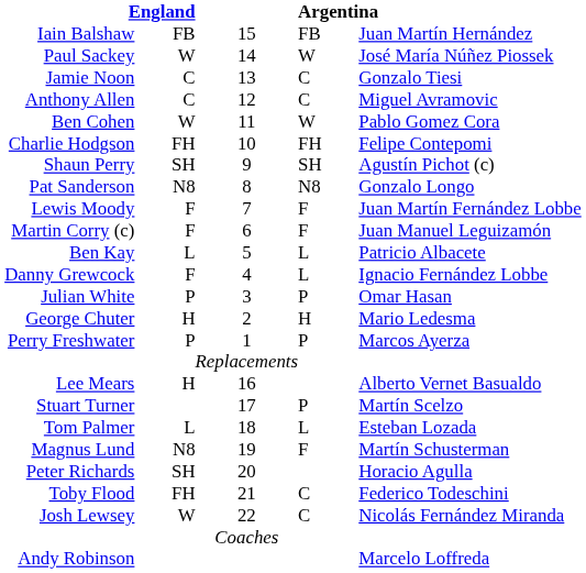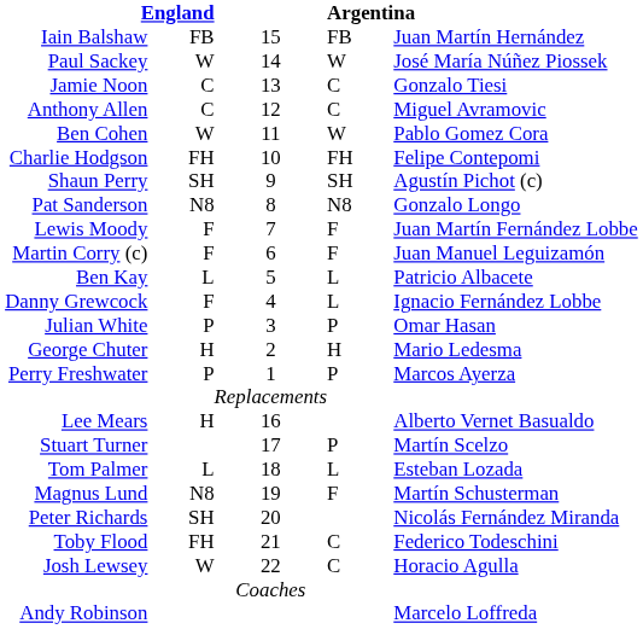Peter Richards | column 5: Horacio Agulla -> Nicolás Fernández Miranda
Josh Lewsey | column 5: Nicolás Fernández Miranda -> Horacio Agulla
